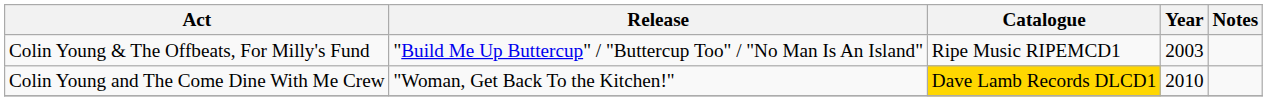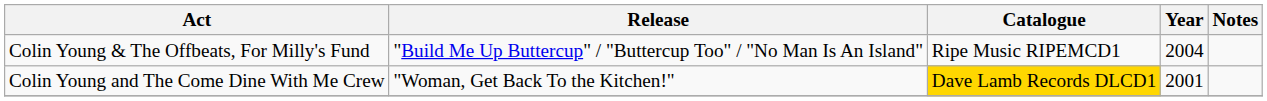Colin Young & The Offbeats, For Milly's Fund | Year: 2003 -> 2004
Colin Young and The Come Dine With Me Crew | Year: 2010 -> 2001
